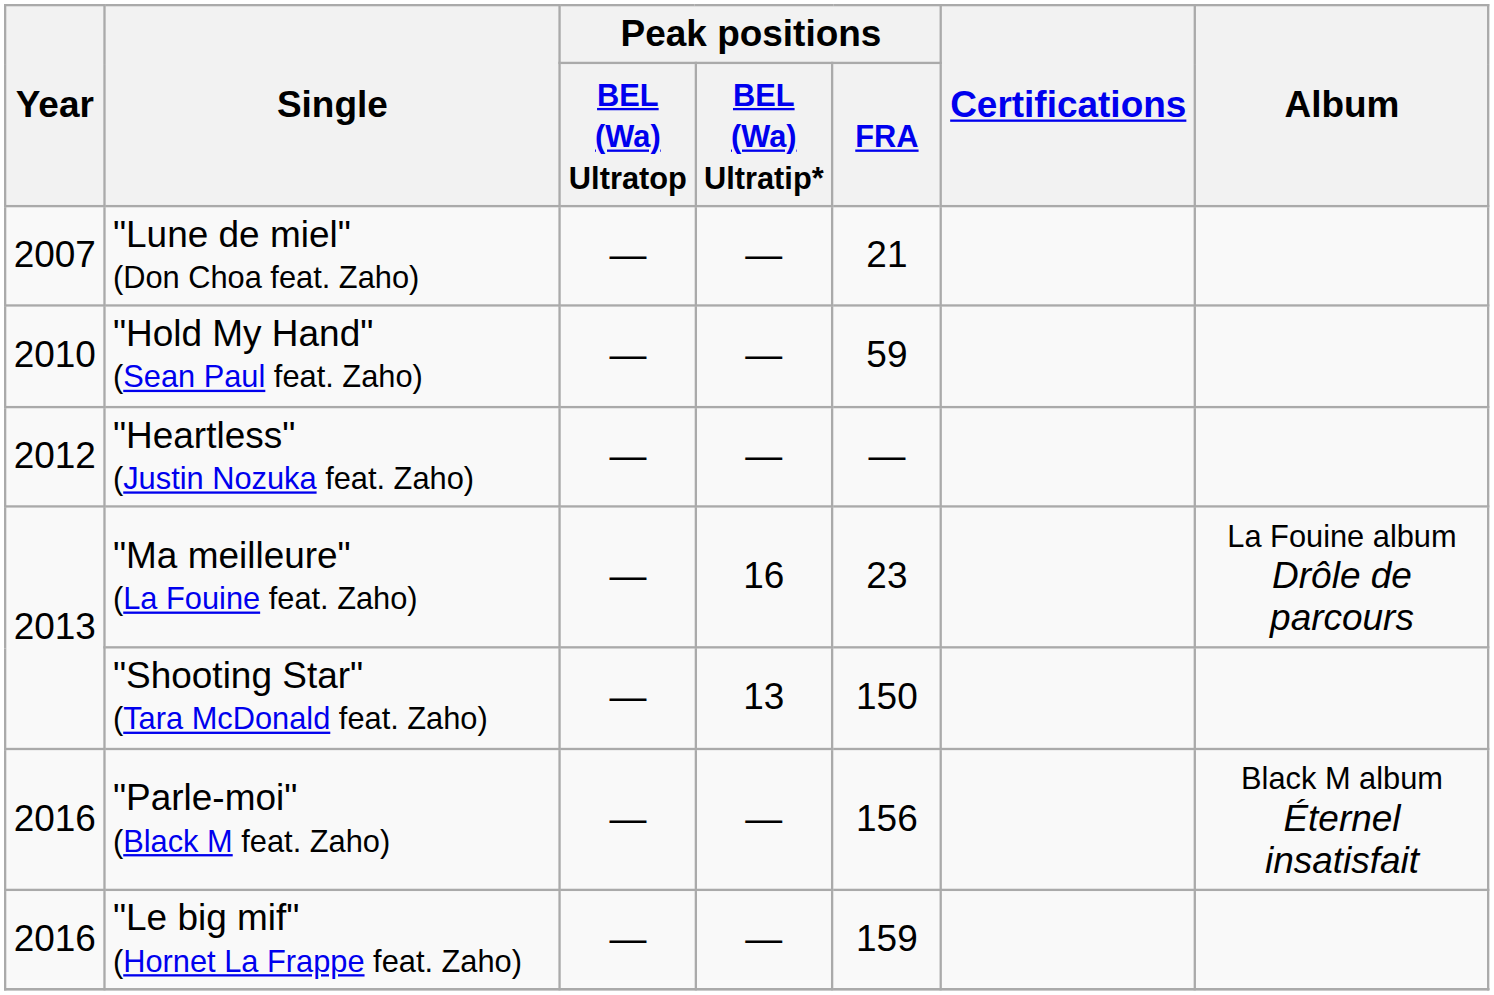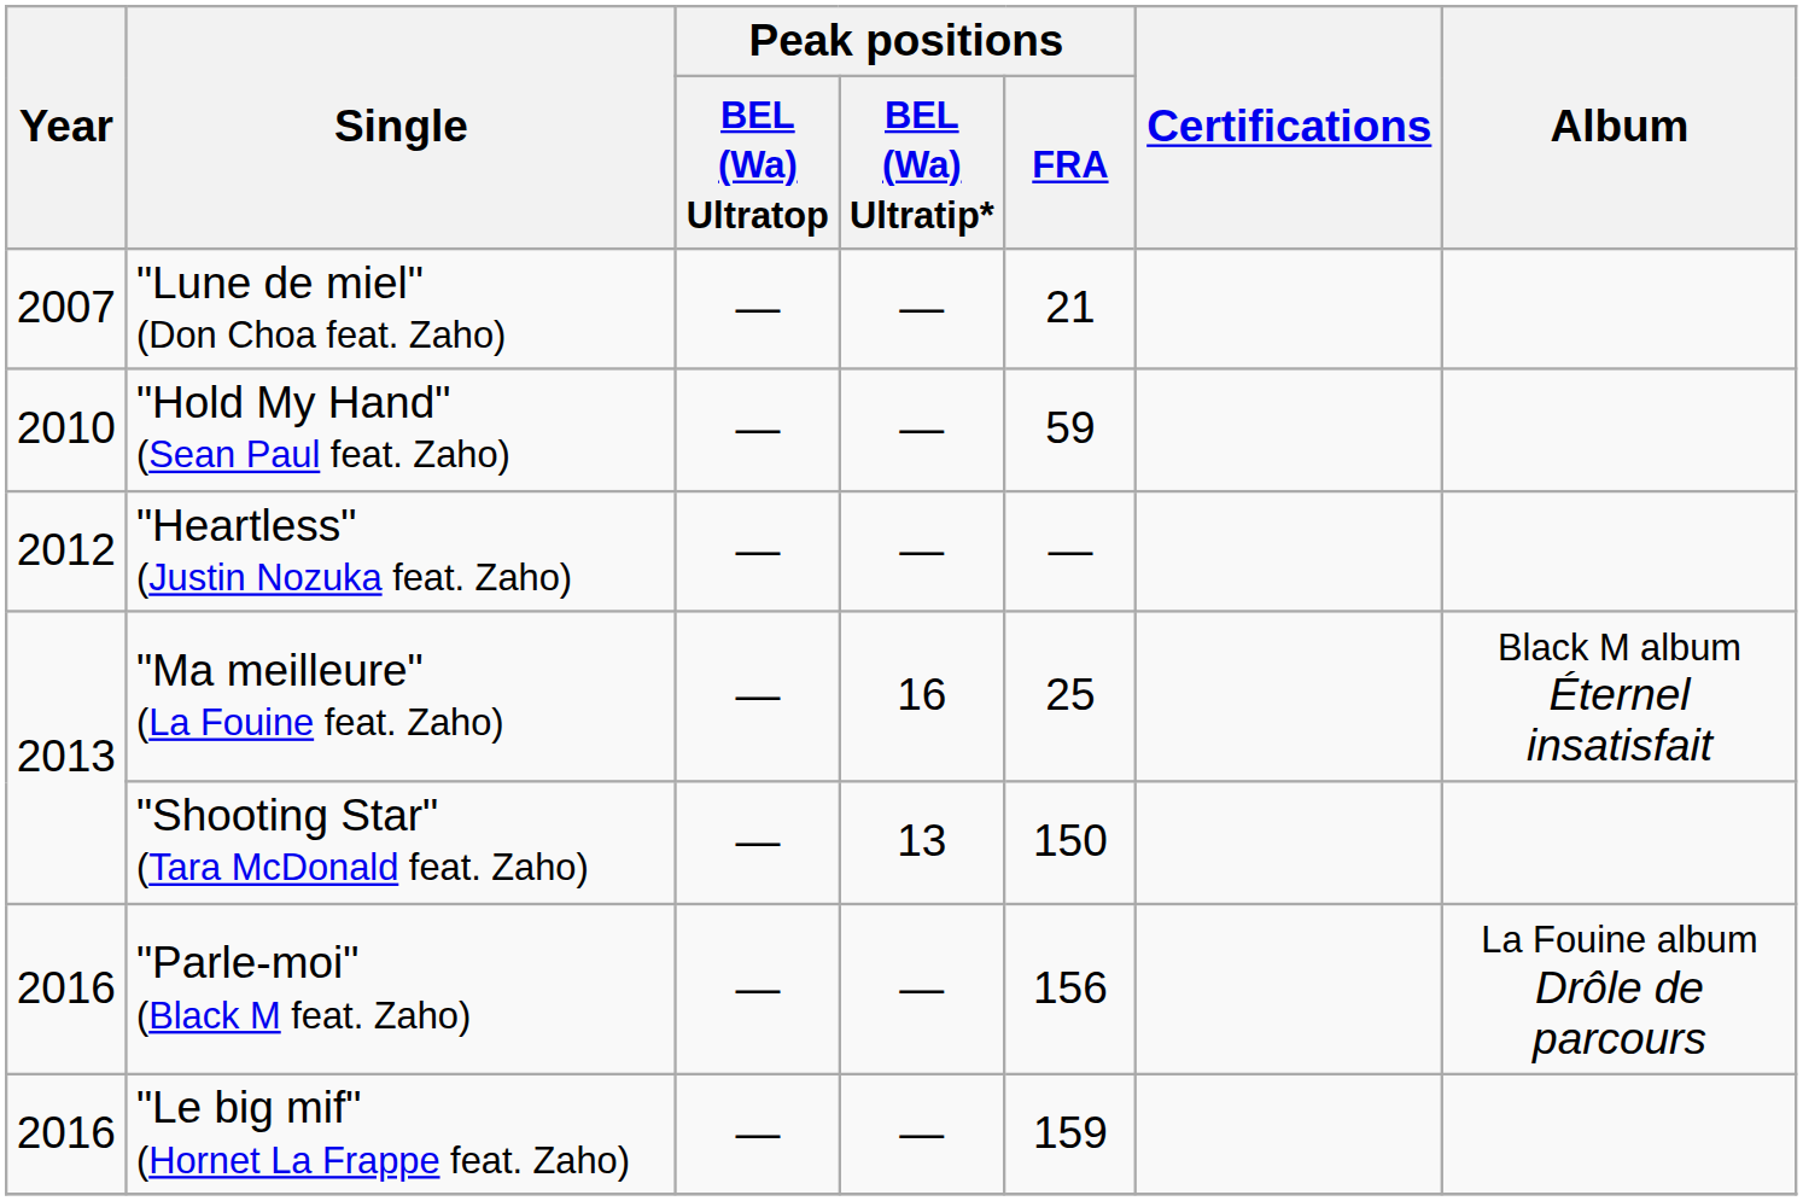"Ma meilleure" (La Fouine feat. Zaho) | Peak positions / FRA: 23 -> 25
"Ma meilleure" (La Fouine feat. Zaho) | Album: La Fouine album Drôle de parcours -> Black M album Éternel insatisfait
"Parle-moi" (Black M feat. Zaho) | Album: Black M album Éternel insatisfait -> La Fouine album Drôle de parcours
